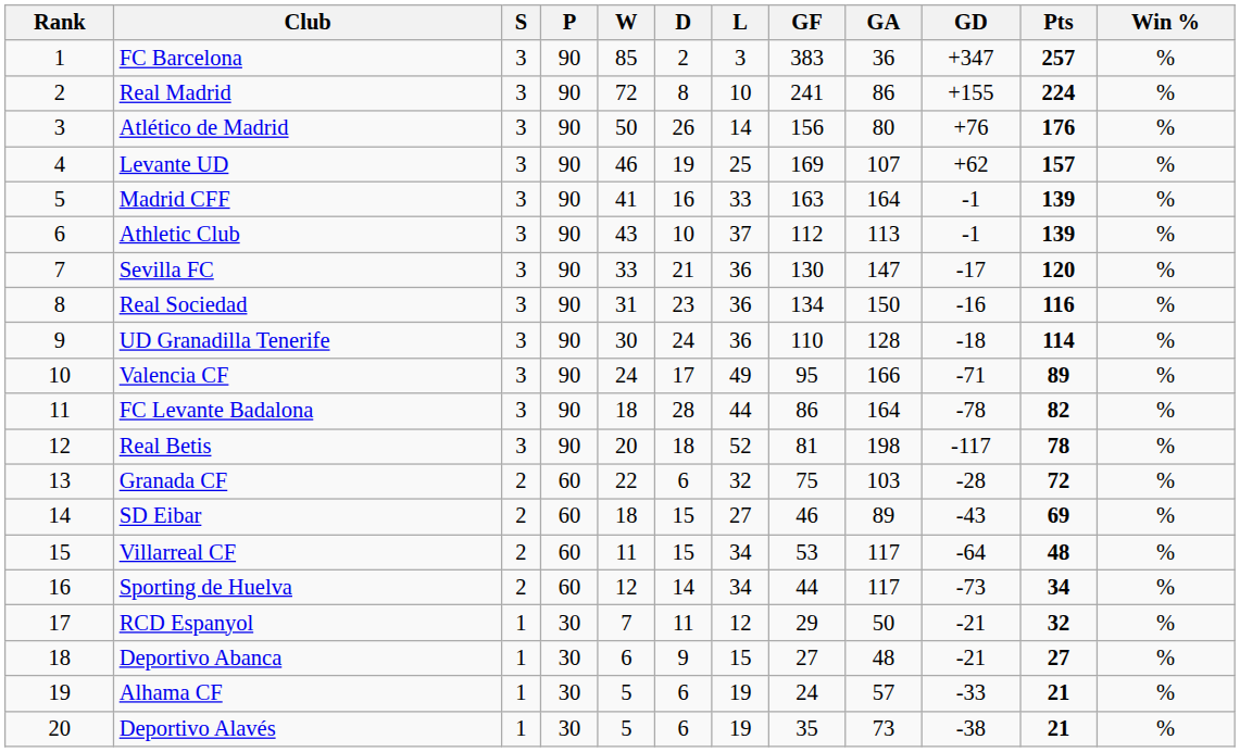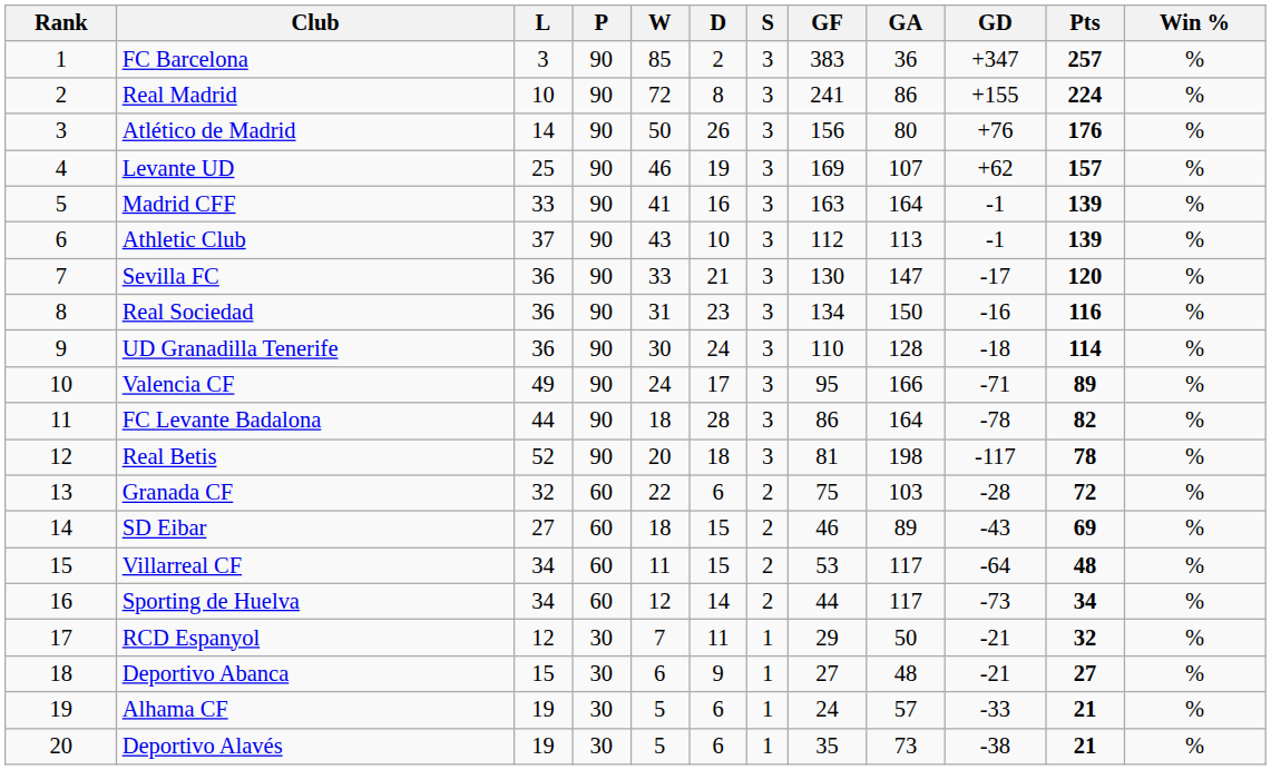columns swapped: S <-> L
